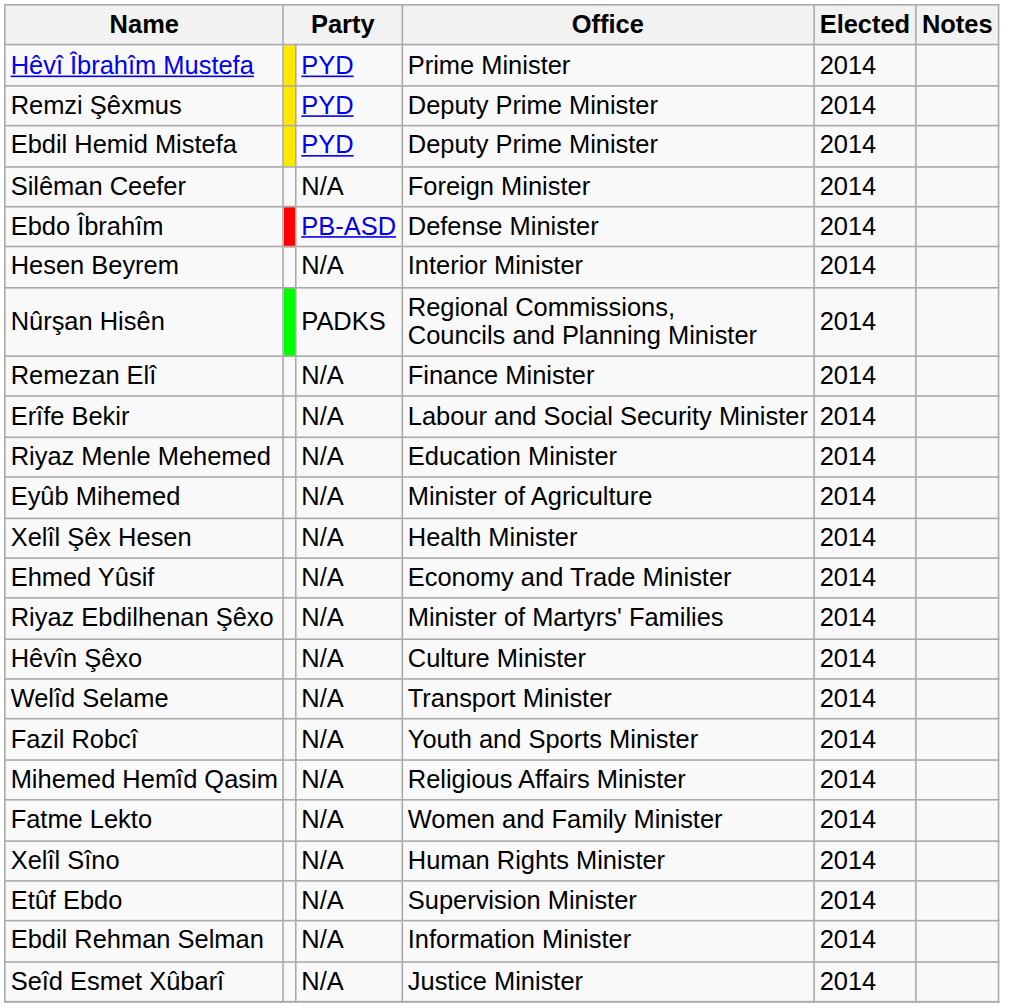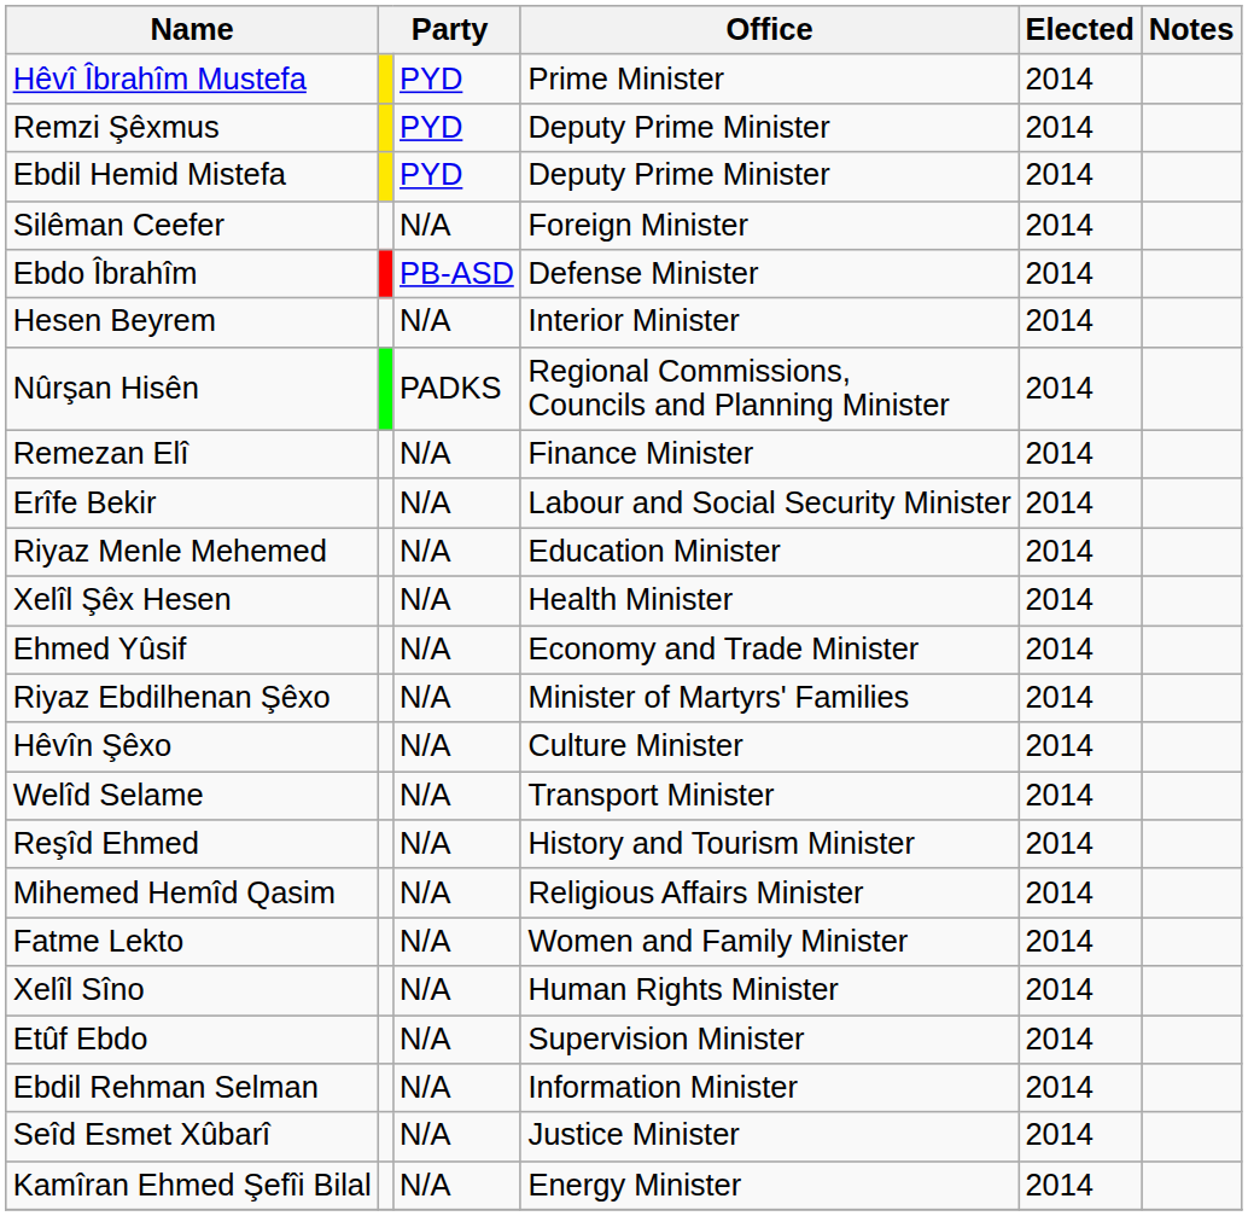- row: Eyûb Mihemed | N/A | Minister of Agriculture | 2014
- row: Fazil Robcî | N/A | Youth and Sports Minister | 2014
+ row: Reşîd Ehmed | N/A | History and Tourism Minister | 2014
+ row: Kamîran Ehmed Şefîi Bilal | N/A | Energy Minister | 2014
